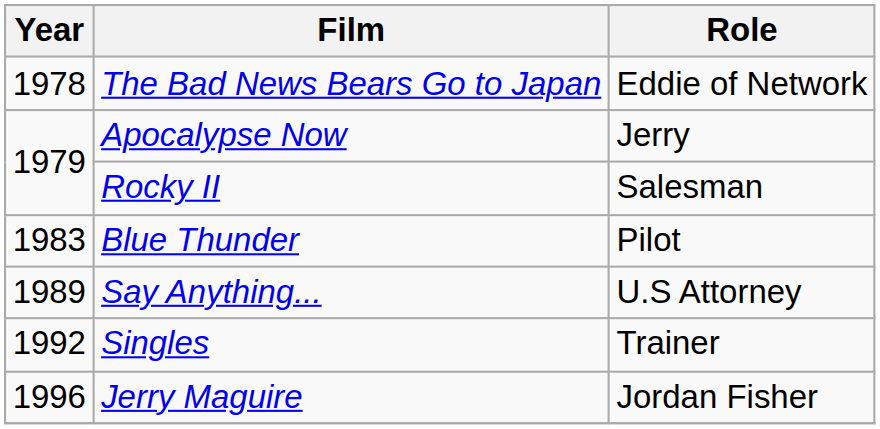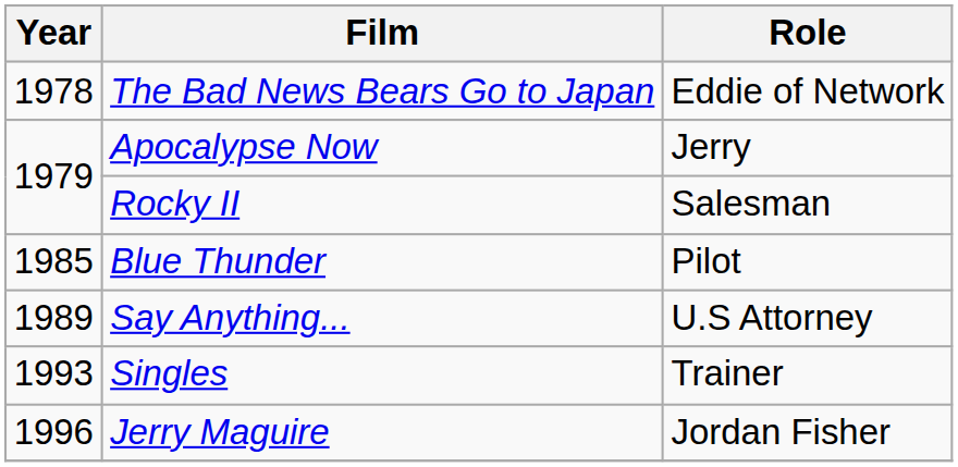Blue Thunder | Year: 1983 -> 1985
Singles | Year: 1992 -> 1993
